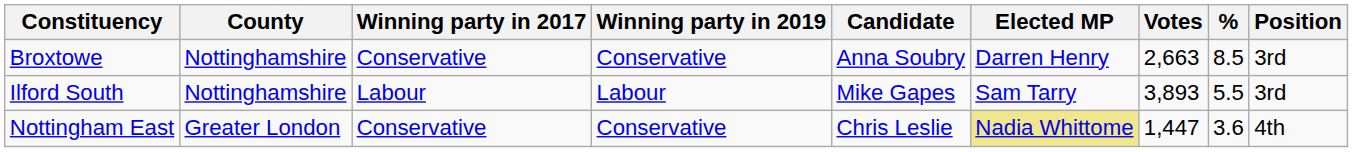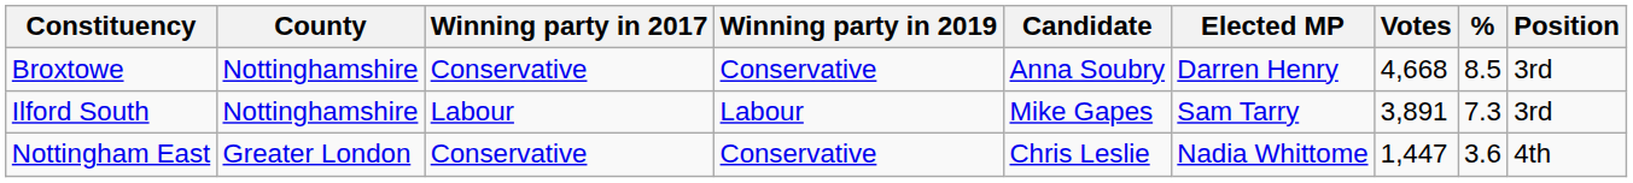Broxtowe | Votes: 2,663 -> 4,668
Ilford South | Votes: 3,893 -> 3,891
Ilford South | %: 5.5 -> 7.3
Nottingham East | Elected MP: khaki background -> no background
